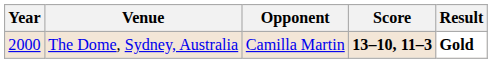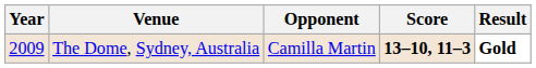The Dome, Sydney, Australia | Year: 2000 -> 2009
